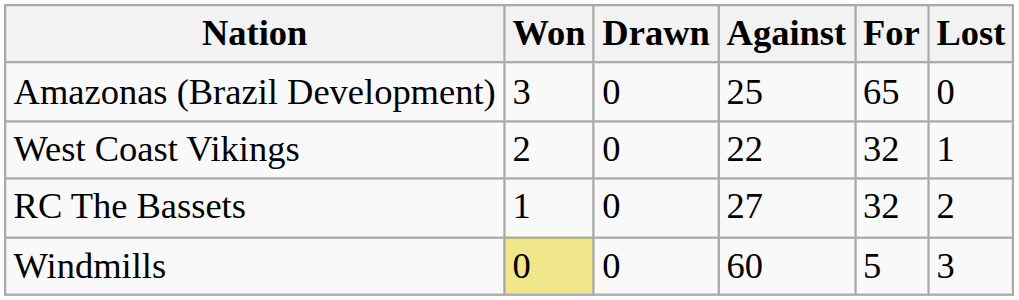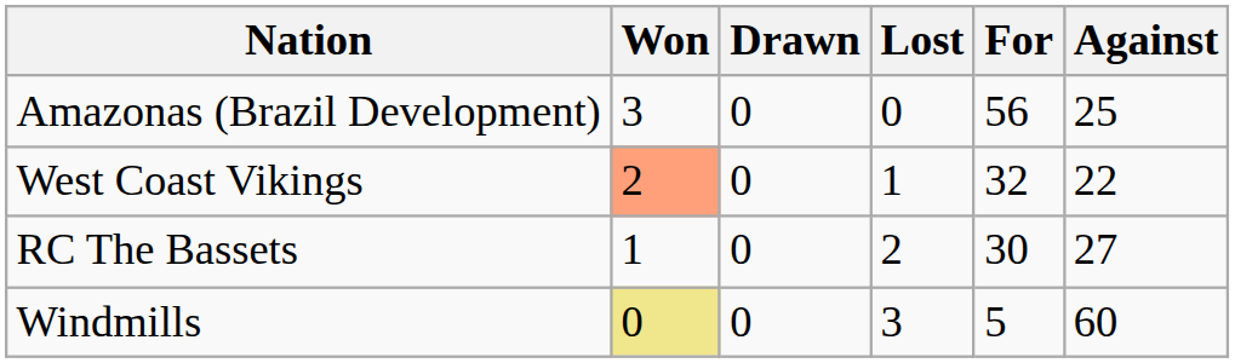columns swapped: Lost <-> Against
Amazonas (Brazil Development) | For: 65 -> 56
West Coast Vikings | Won: no background -> lightsalmon background
RC The Bassets | For: 32 -> 30
